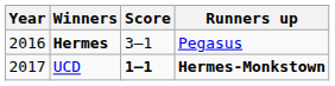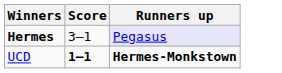- column: Year | 2016 | 2017
Hermes | Runners up: no background -> lavender background
